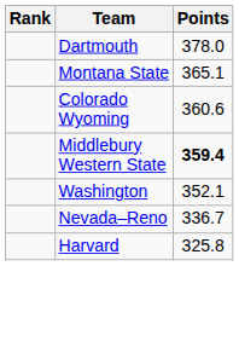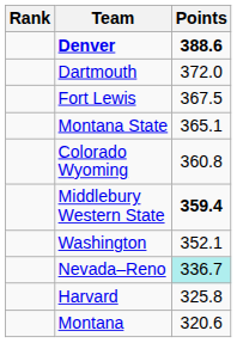+ row: Denver | 388.6
Dartmouth | Points: 378.0 -> 372.0
+ row: Fort Lewis | 367.5
Colorado Wyoming | Points: 360.6 -> 360.8
Nevada–Reno | Points: no background -> paleturquoise background
+ row: Montana | 320.6
